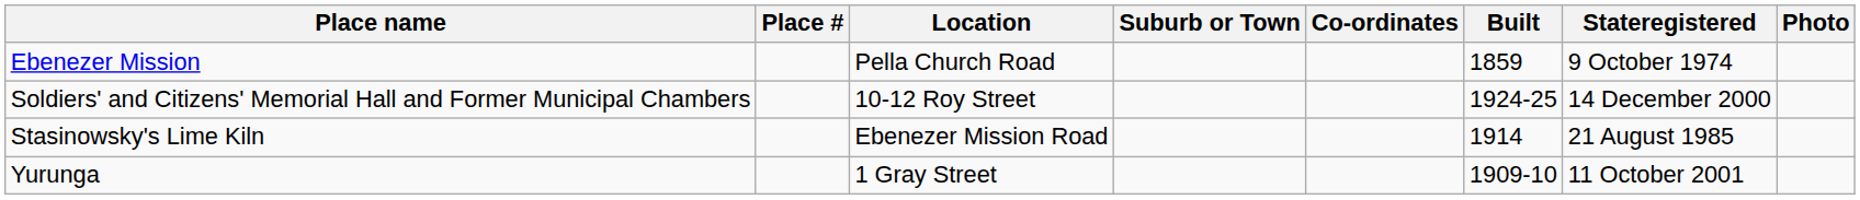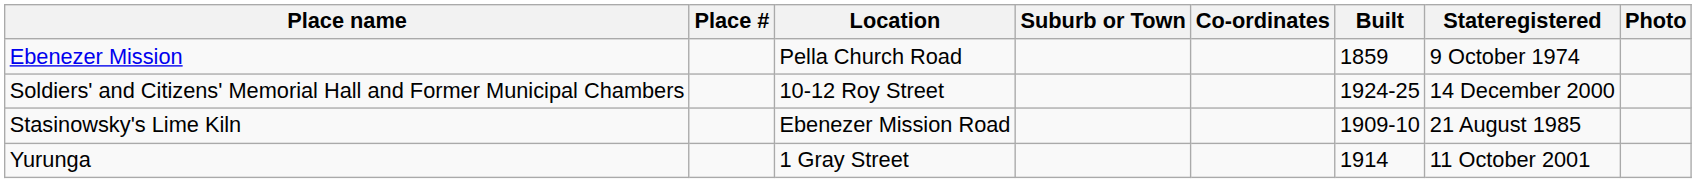Stasinowsky's Lime Kiln | Built: 1914 -> 1909-10
Yurunga | Built: 1909-10 -> 1914
